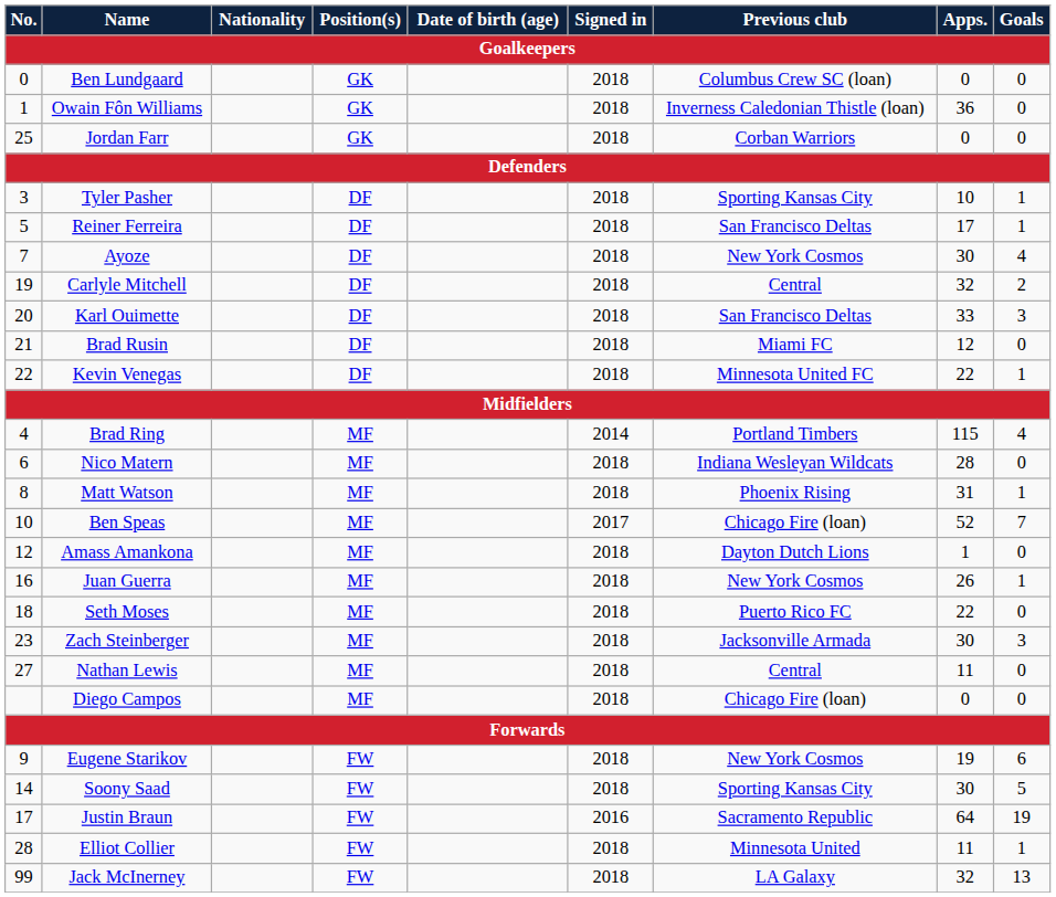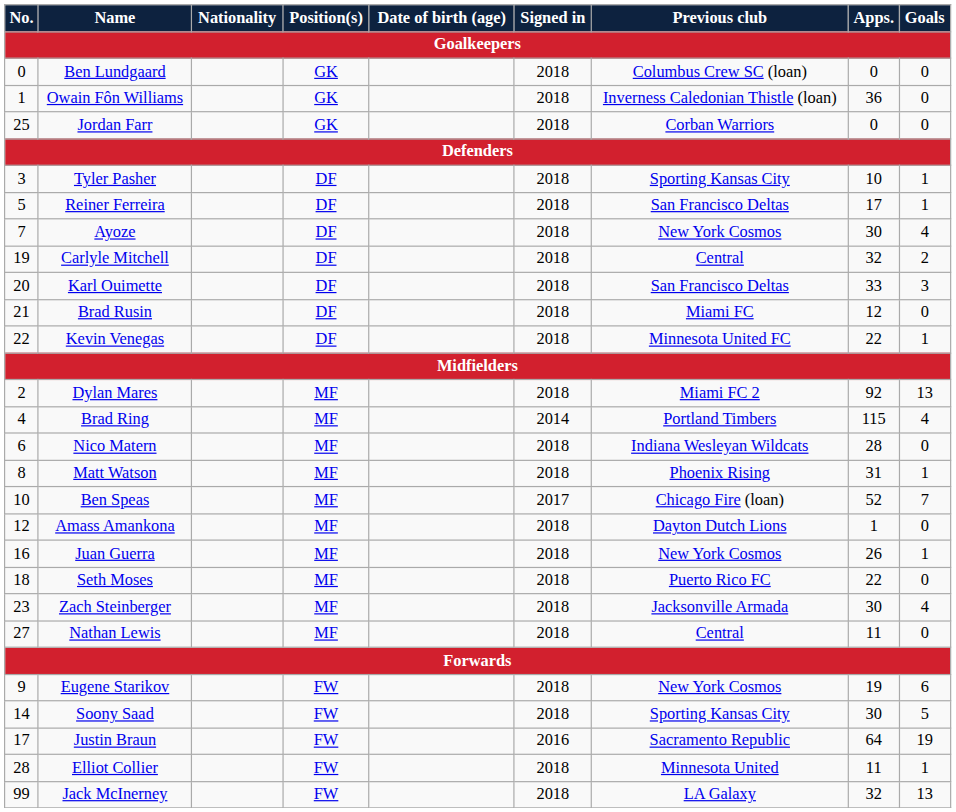+ row: 2 | Dylan Mares | MF | 2018 | Miami FC 2 | 92 | 13
Zach Steinberger | Goals: 3 -> 4
- row: Diego Campos | MF | 2018 | Chicago Fire (loan) | 0 | 0
